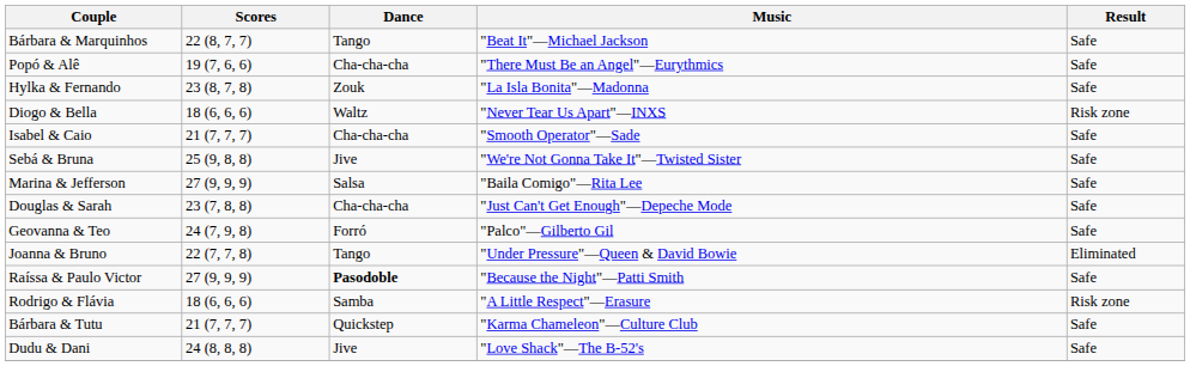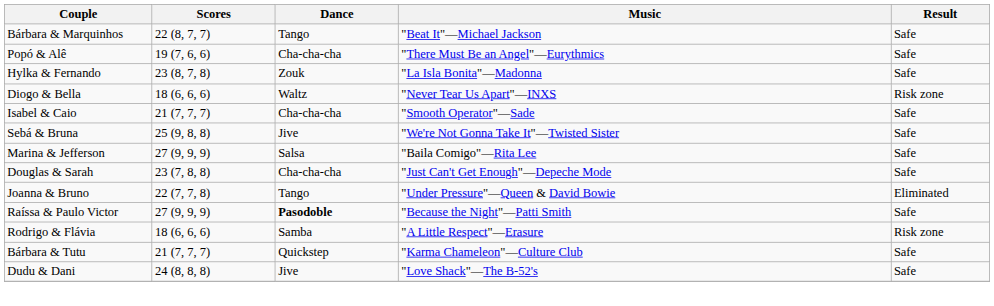- row: Geovanna & Teo | 24 (7, 9, 8) | Forró | "Palco"—Gilberto Gil | Safe
